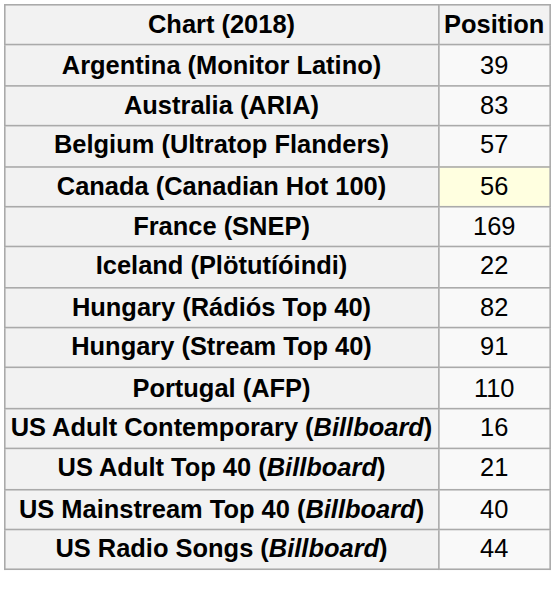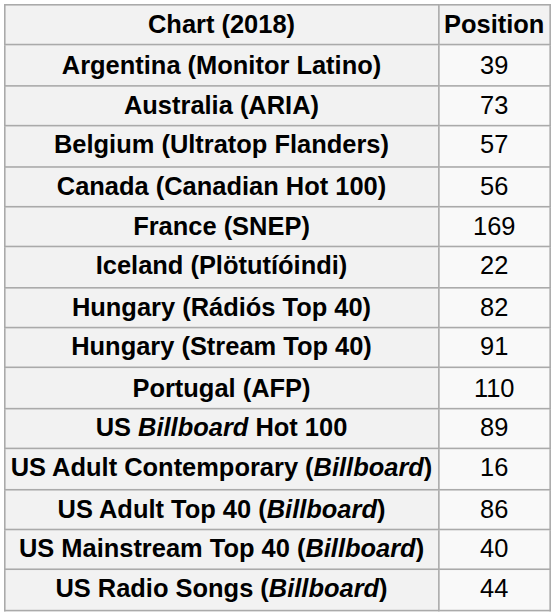Australia (ARIA) | Position: 83 -> 73
Canada (Canadian Hot 100) | Position: lightyellow background -> no background
+ row: US Billboard Hot 100 | 89
US Adult Top 40 (Billboard) | Position: 21 -> 86
